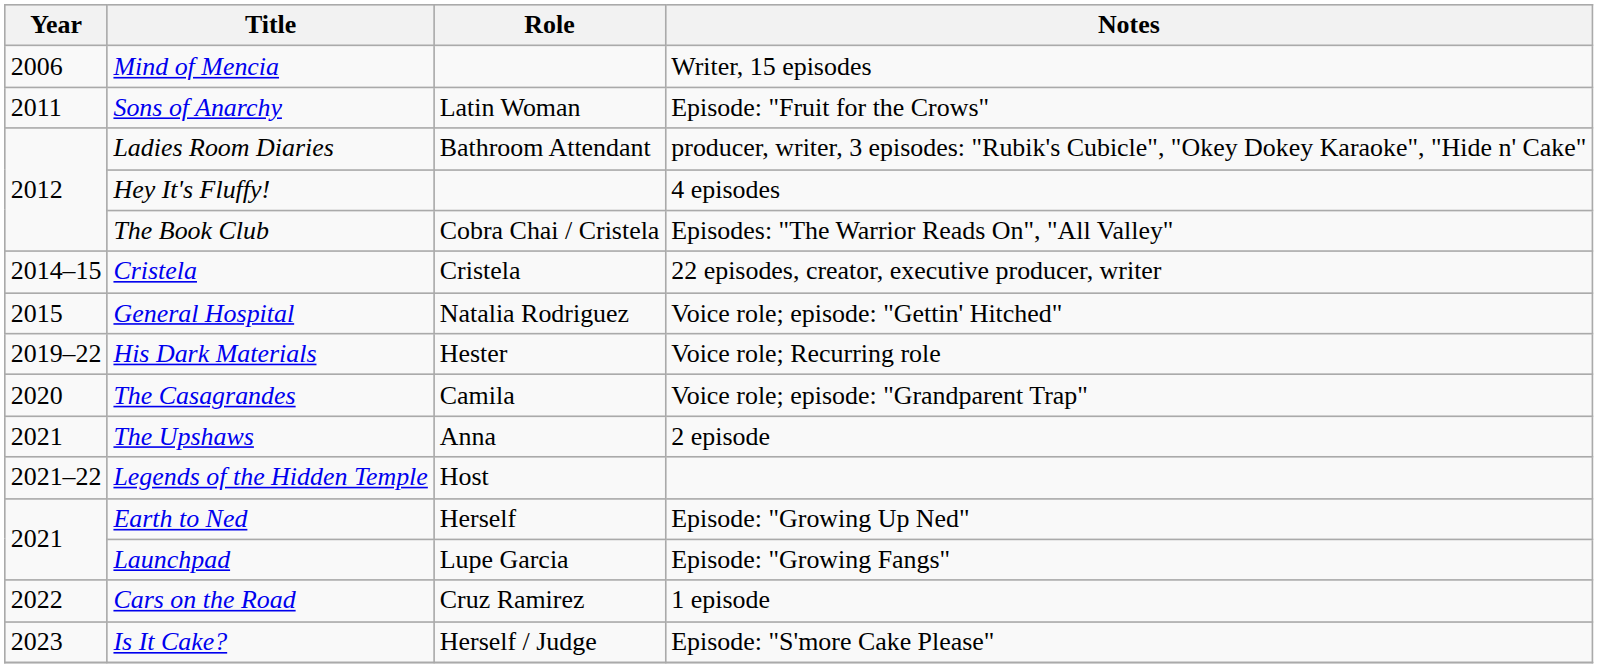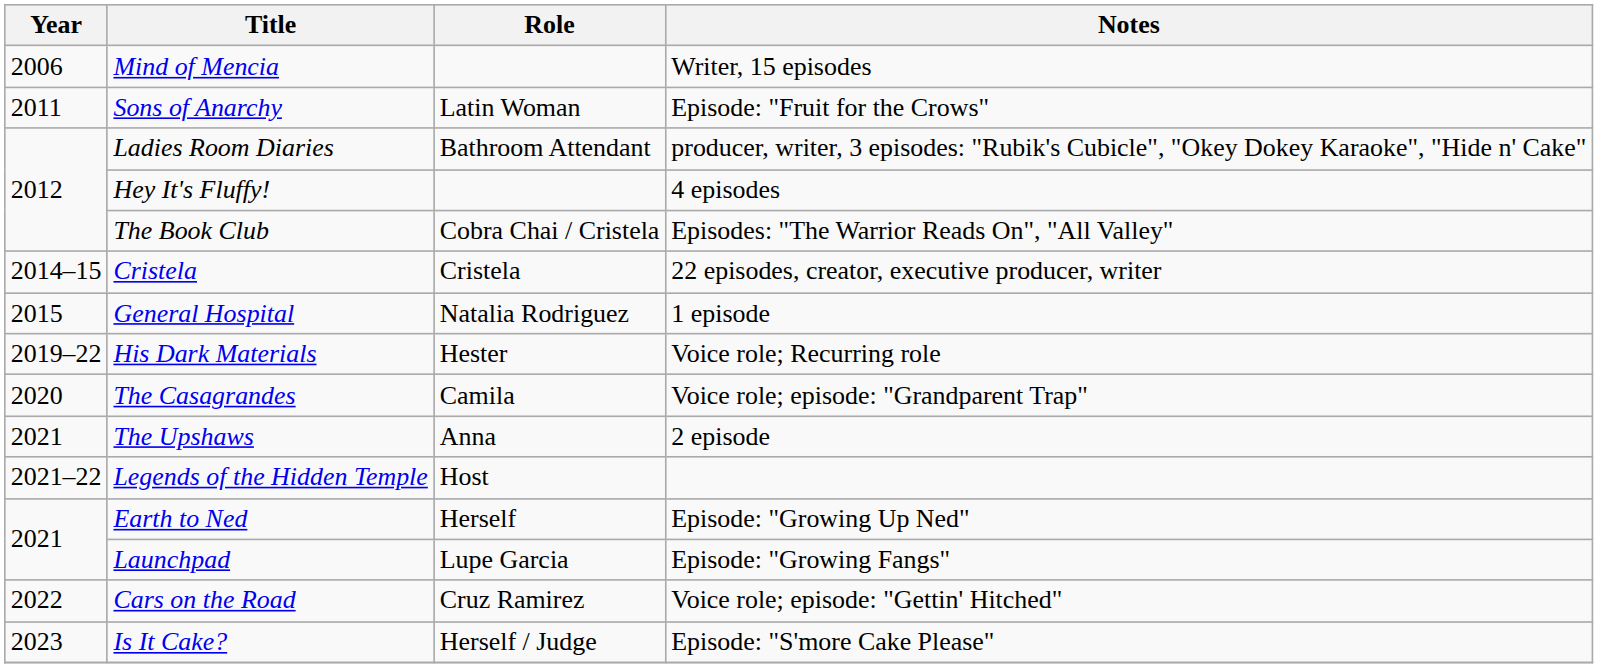General Hospital | Notes: Voice role; episode: "Gettin' Hitched" -> 1 episode
Cars on the Road | Notes: 1 episode -> Voice role; episode: "Gettin' Hitched"
